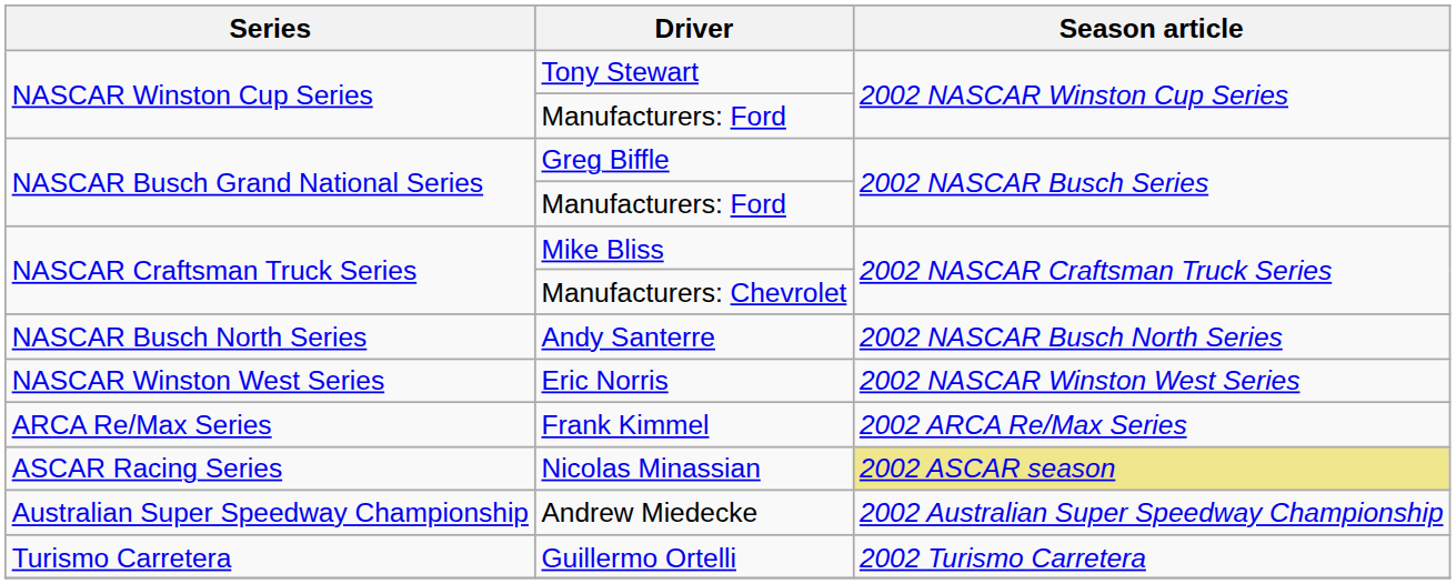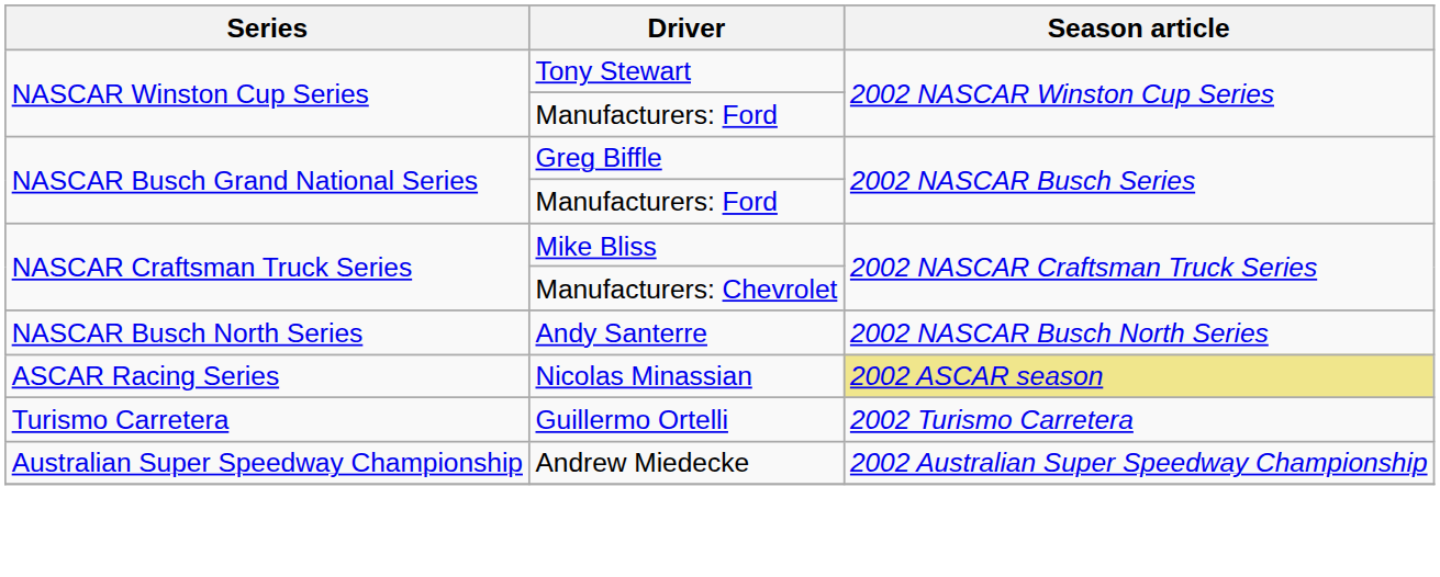- row: NASCAR Winston West Series | Eric Norris | 2002 NASCAR Winston West Series
- row: ARCA Re/Max Series | Frank Kimmel | 2002 ARCA Re/Max Series
rows swapped: Andrew Miedecke <-> Guillermo Ortelli
